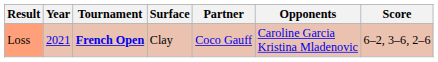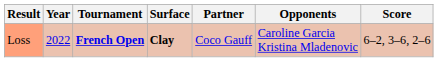Loss | Year: 2021 -> 2022
Loss | Surface: normal -> bold
